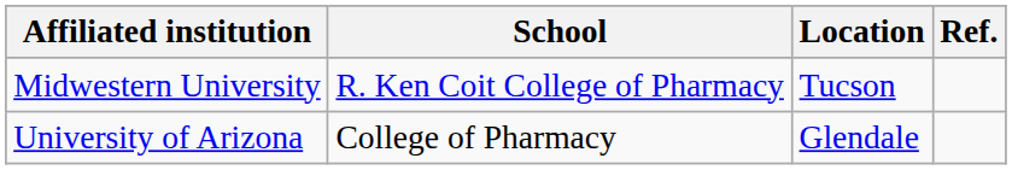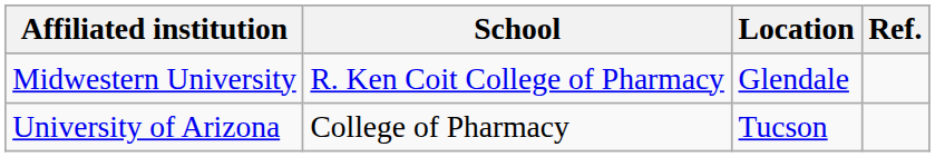Midwestern University | Location: Tucson -> Glendale
University of Arizona | Location: Glendale -> Tucson
